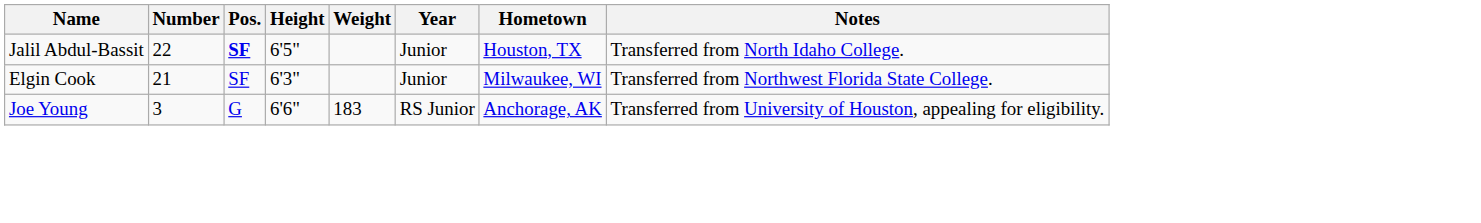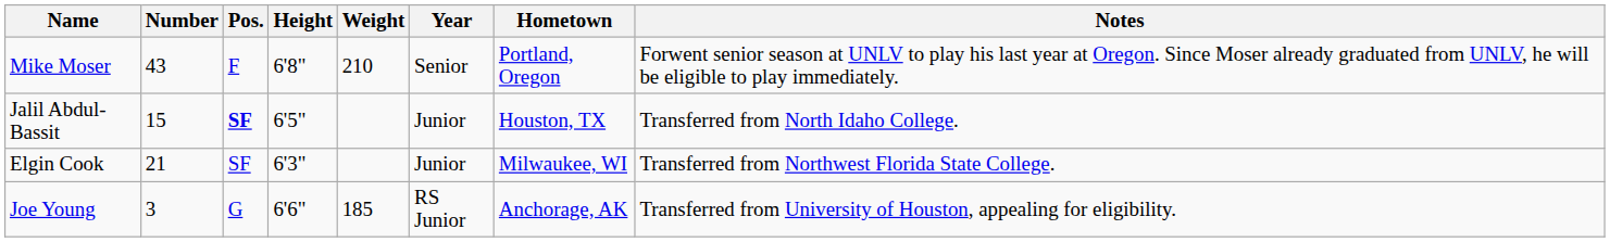+ row: Mike Moser | 43 | F | 6'8" | 210 | Senior | Portland, Oregon | Forwent senior season at UNLV to play his last year at Oregon. Since Moser already graduated from UNLV, he will be eligible to play immediately.
Jalil Abdul-Bassit | Number: 22 -> 15
Joe Young | Weight: 183 -> 185
